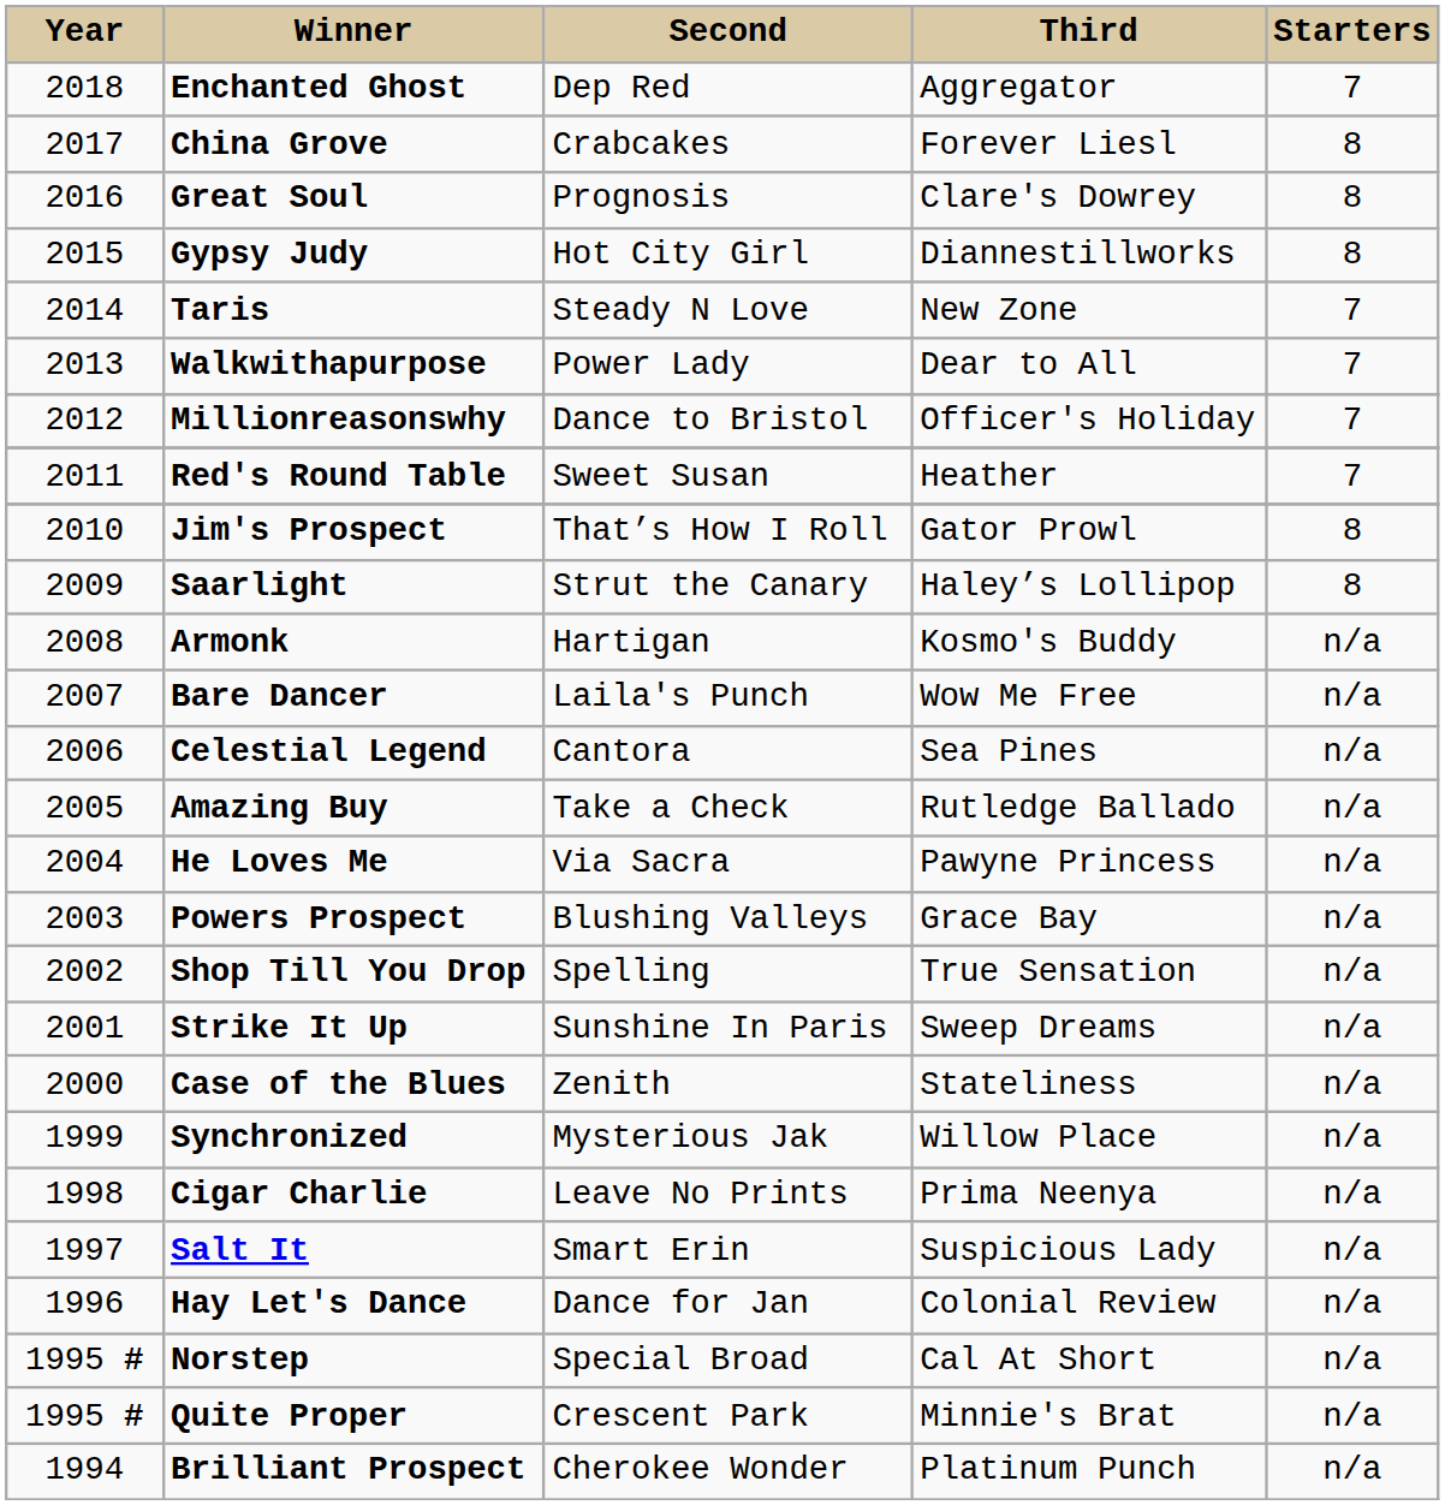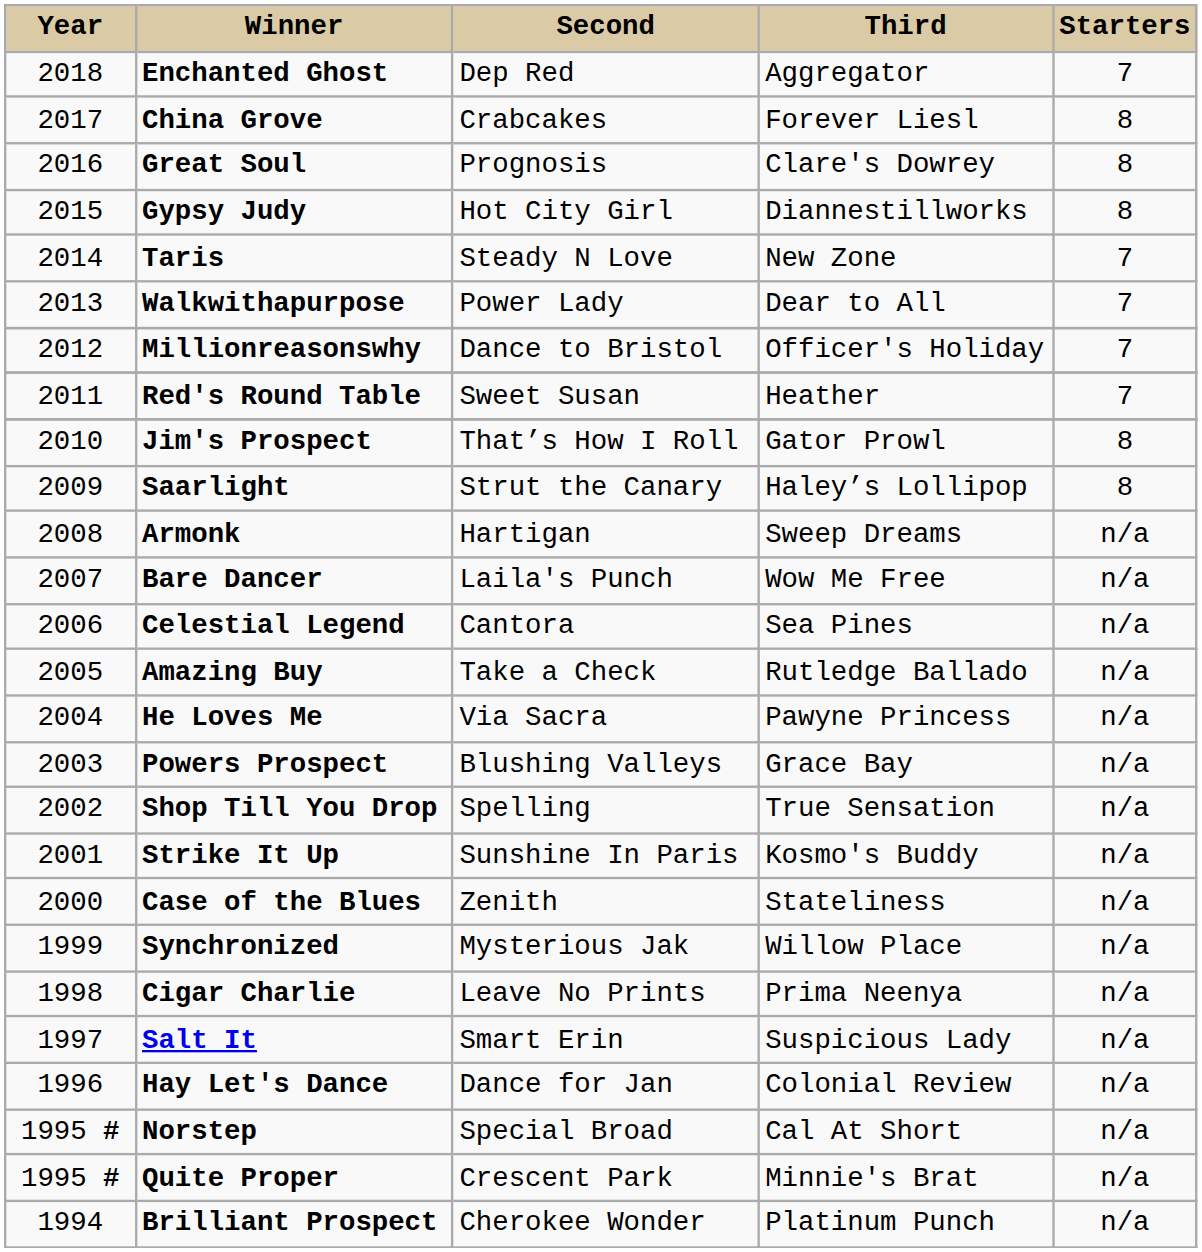Armonk | column 4: Kosmo's Buddy -> Sweep Dreams
Strike It Up | column 4: Sweep Dreams -> Kosmo's Buddy
